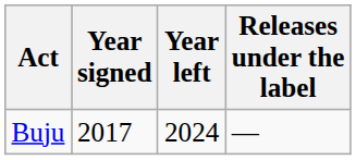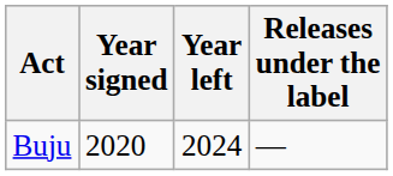Buju | Year signed: 2017 -> 2020
